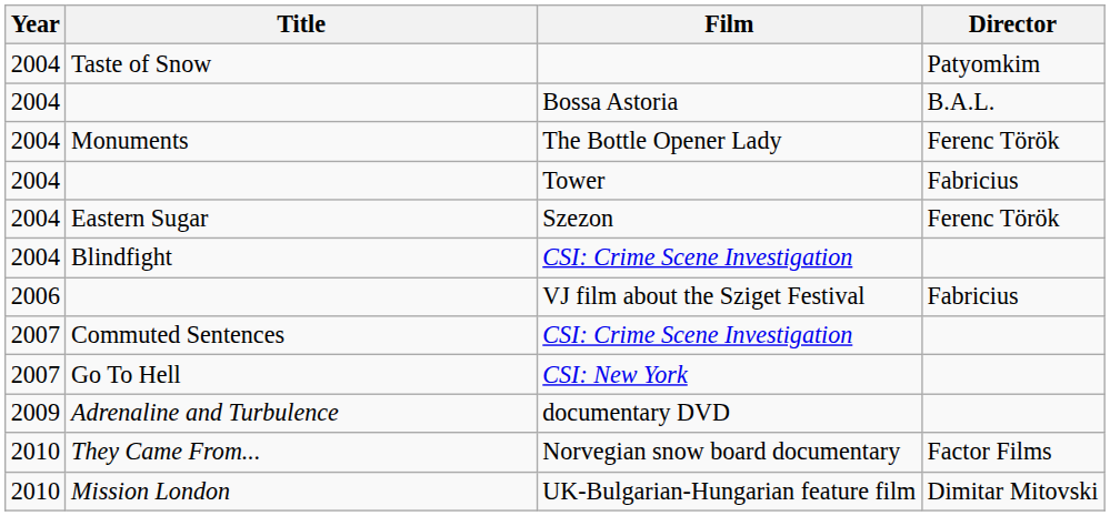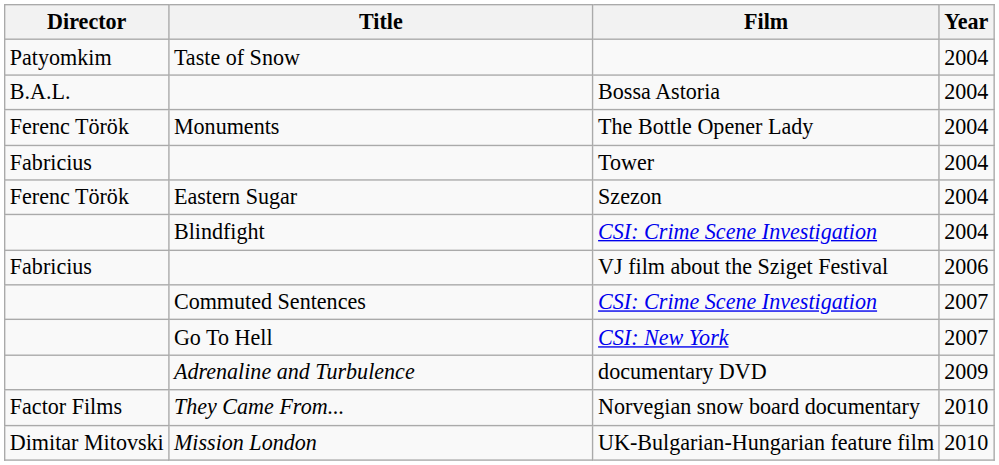columns swapped: Year <-> Director
